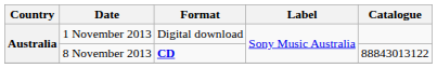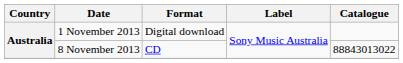8 November 2013 | Format: bold -> normal
8 November 2013 | Catalogue: 88843013122 -> 88843013022
